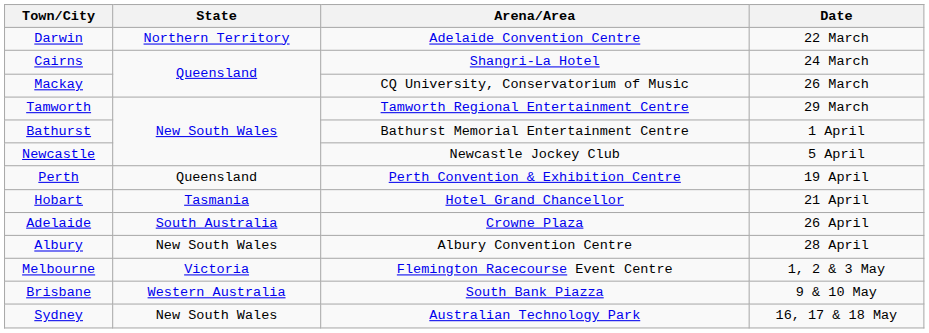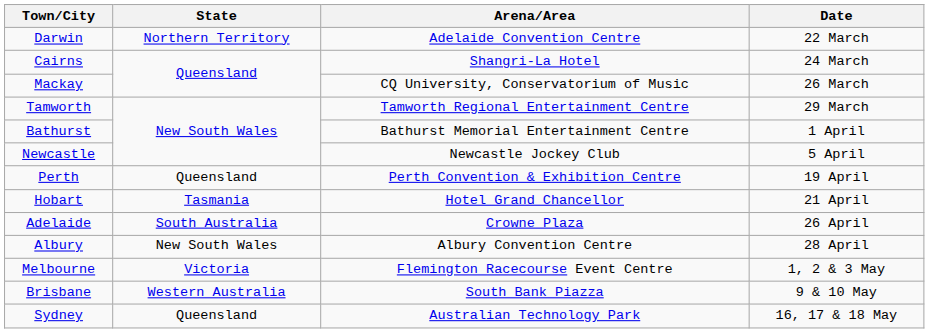Sydney | State: New South Wales -> Queensland
